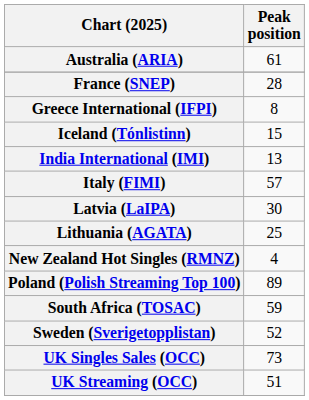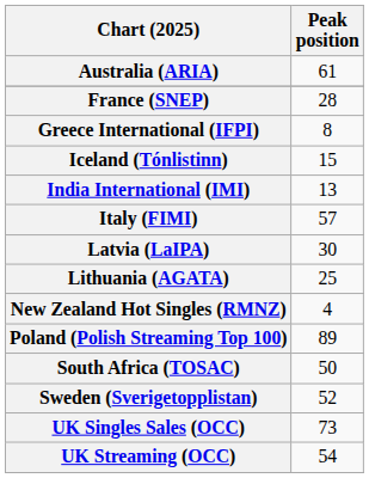South Africa (TOSAC) | Peak position: 59 -> 50
UK Streaming (OCC) | Peak position: 51 -> 54
